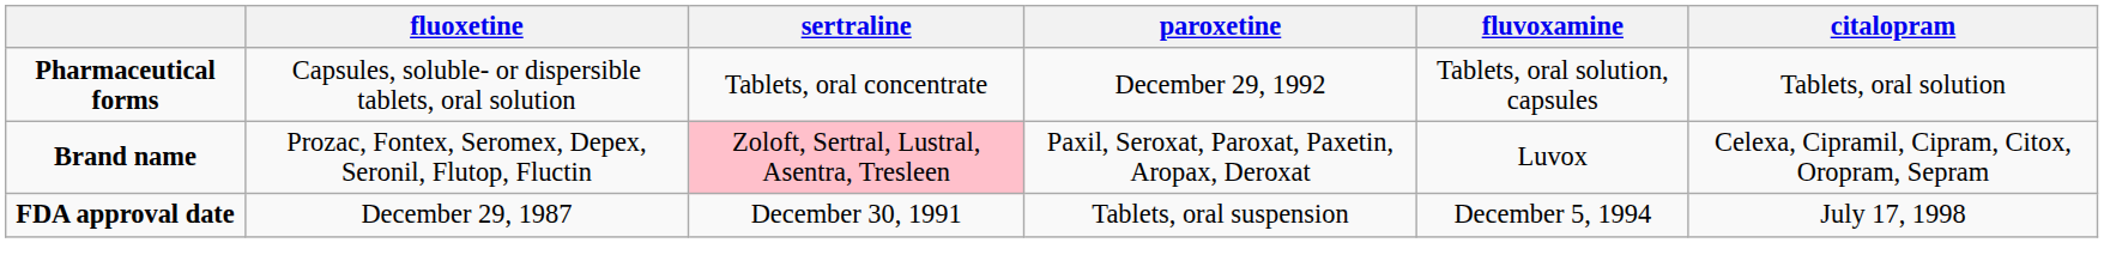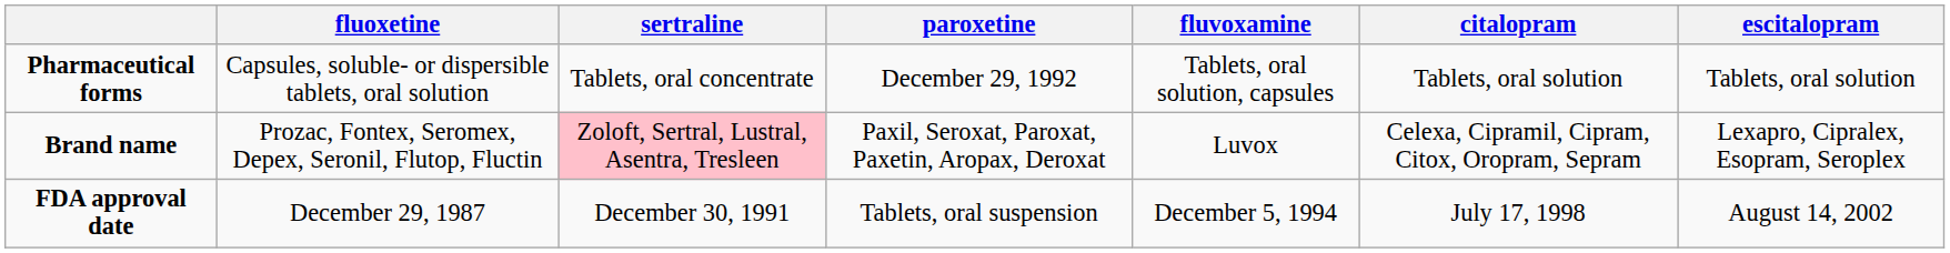+ column: escitalopram | Tablets, oral solution | Lexapro, Cipralex, Esopram, Seroplex | August 14, 2002
